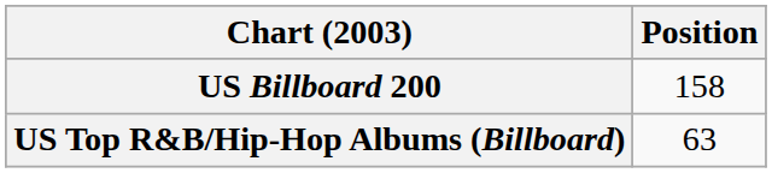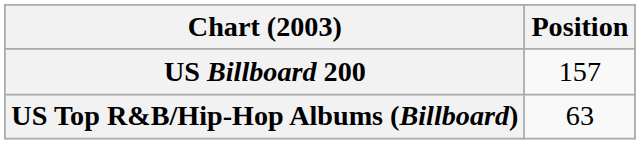US Billboard 200 | Position: 158 -> 157
